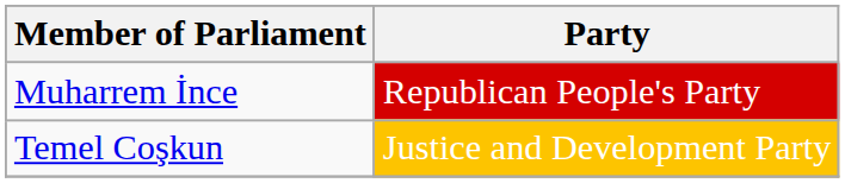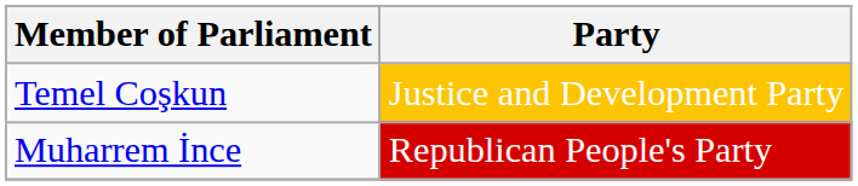rows swapped: Temel Coşkun <-> Muharrem İnce
